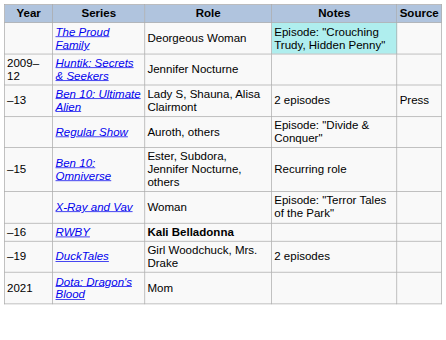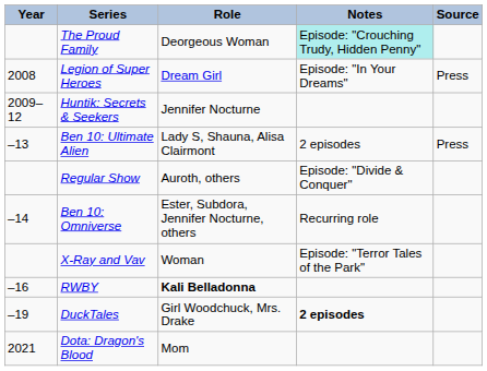+ row: 2008 | Legion of Super Heroes | Dream Girl | Episode: "In Your Dreams" | Press
Ben 10: Omniverse | Year: –15 -> –14
DuckTales | Notes: normal -> bold
